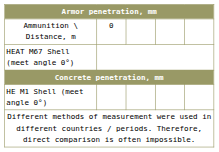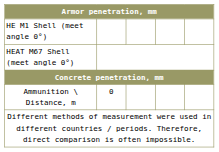rows swapped: Ammunition \ Distance, m <-> HE M1 Shell (meet angle 0°)
